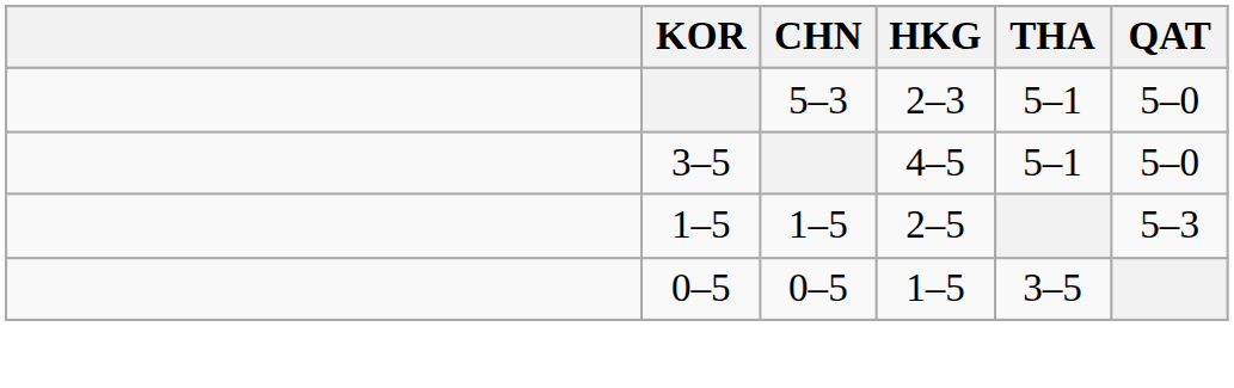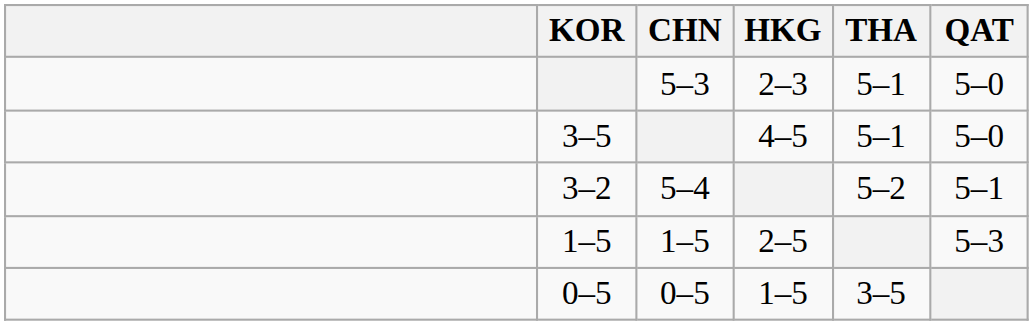+ row: 3–2 | 5–4 | 5–2 | 5–1
